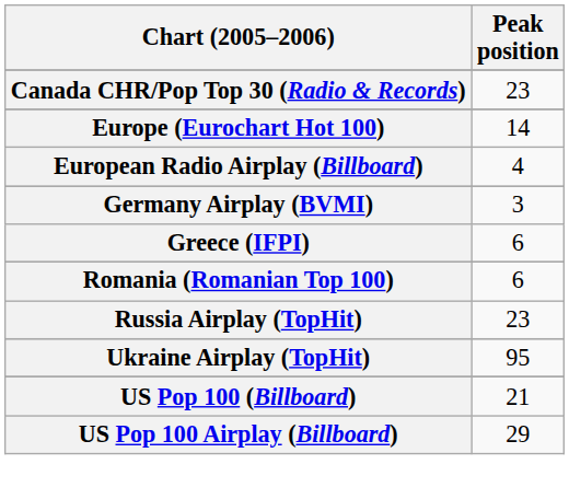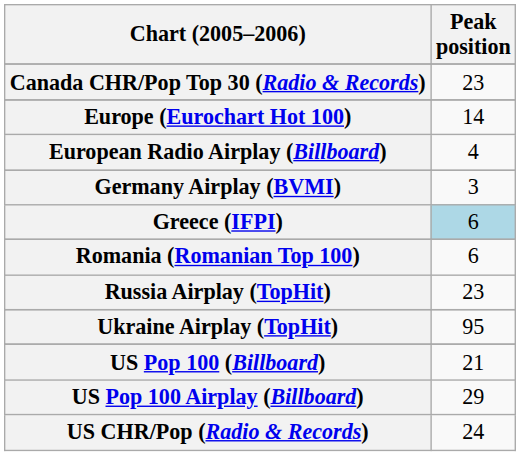Greece (IFPI) | Peak position: no background -> lightblue background
+ row: US CHR/Pop (Radio & Records) | 24
